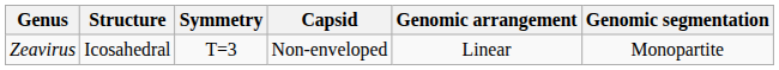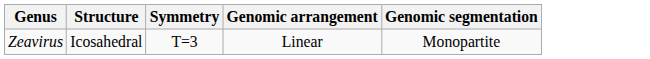- column: Capsid | Non-enveloped
